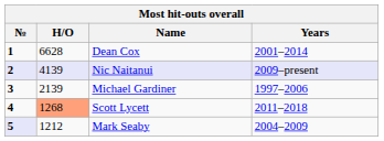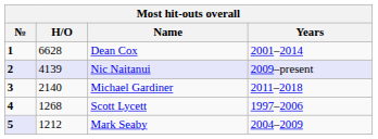Michael Gardiner | H/O: 2139 -> 2140
Michael Gardiner | Years: 1997–2006 -> 2011–2018
Scott Lycett | H/O: lightsalmon background -> no background
Scott Lycett | Years: 2011–2018 -> 1997–2006
